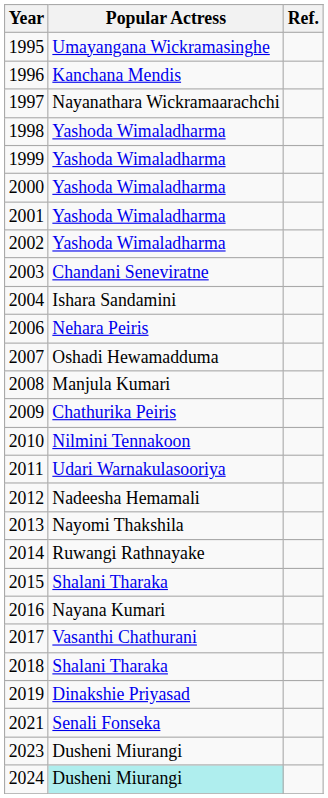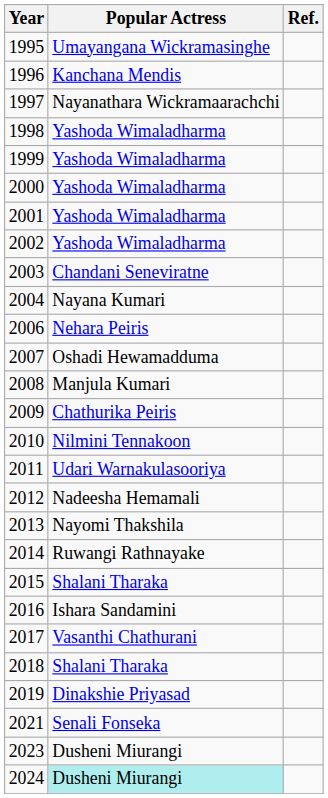2004 | Popular Actress: Ishara Sandamini -> Nayana Kumari
2016 | Popular Actress: Nayana Kumari -> Ishara Sandamini
